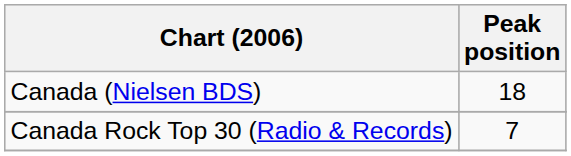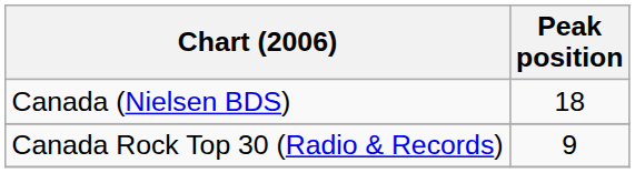Canada Rock Top 30 (Radio & Records) | Peak position: 7 -> 9
